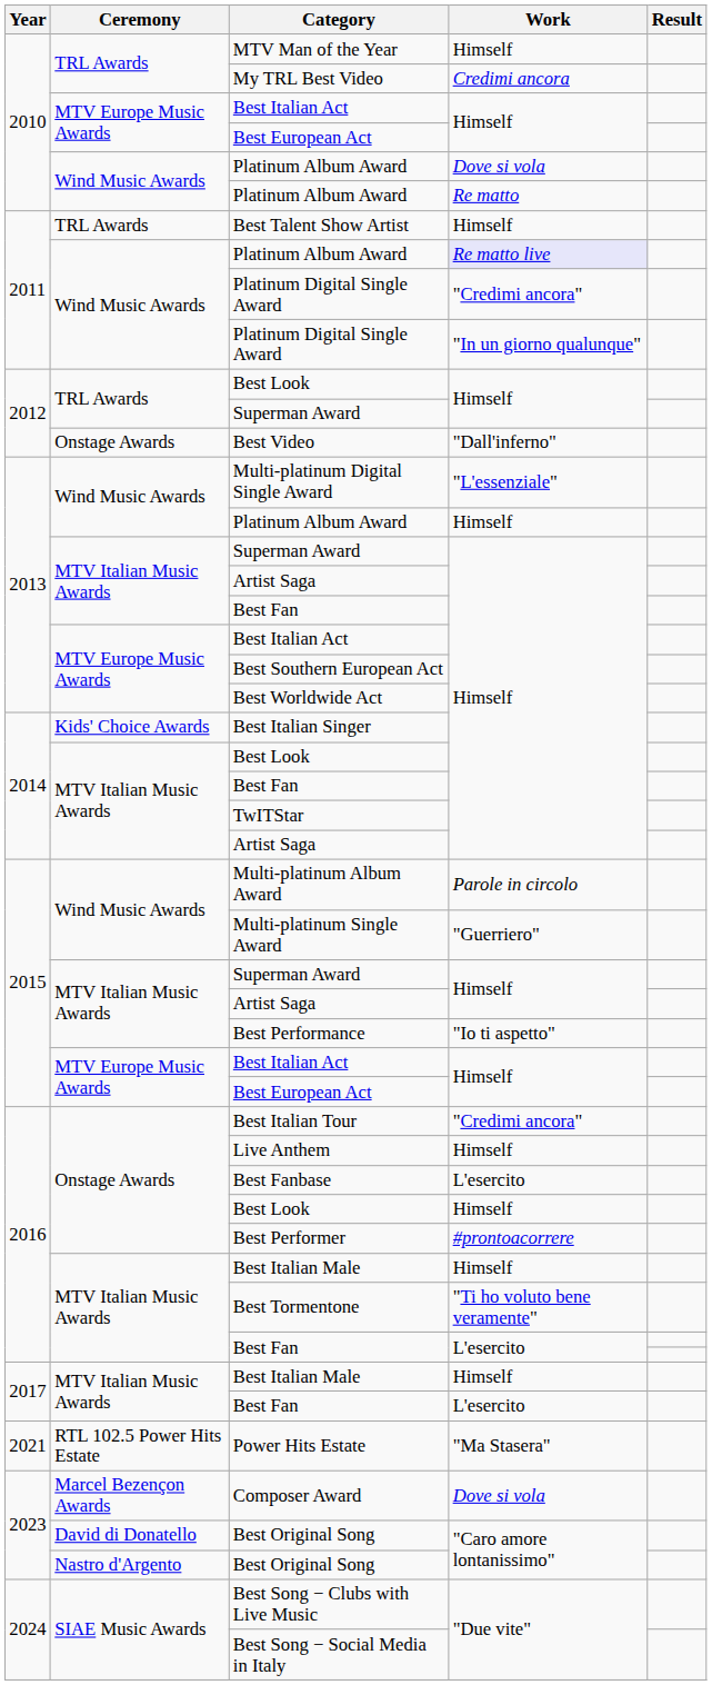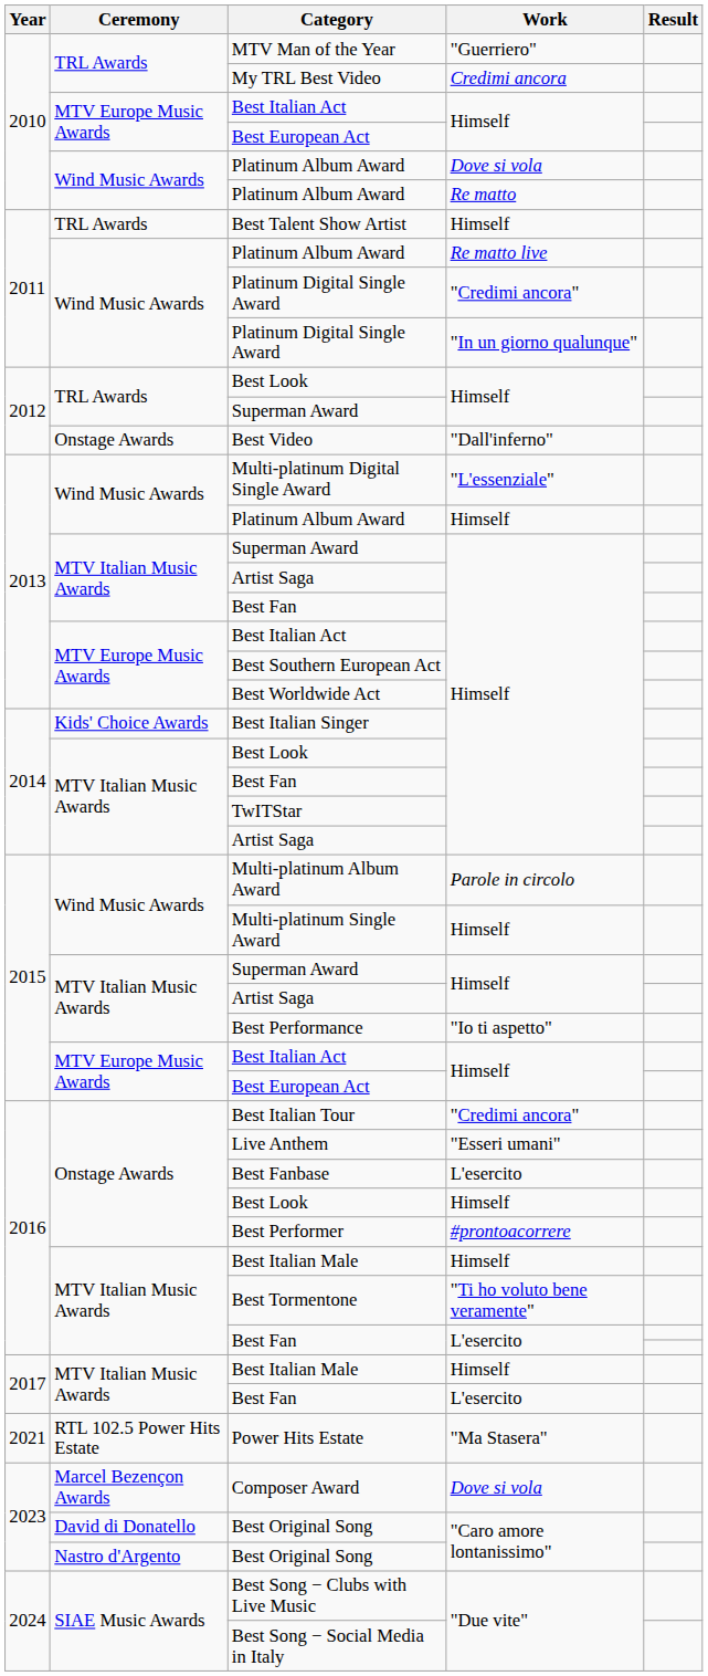MTV Man of the Year | Work: Himself -> "Guerriero"
2011 / Platinum Album Award | Work: lavender background -> no background
Multi-platinum Single Award | Work: "Guerriero" -> Himself
Live Anthem | Work: Himself -> "Esseri umani"
